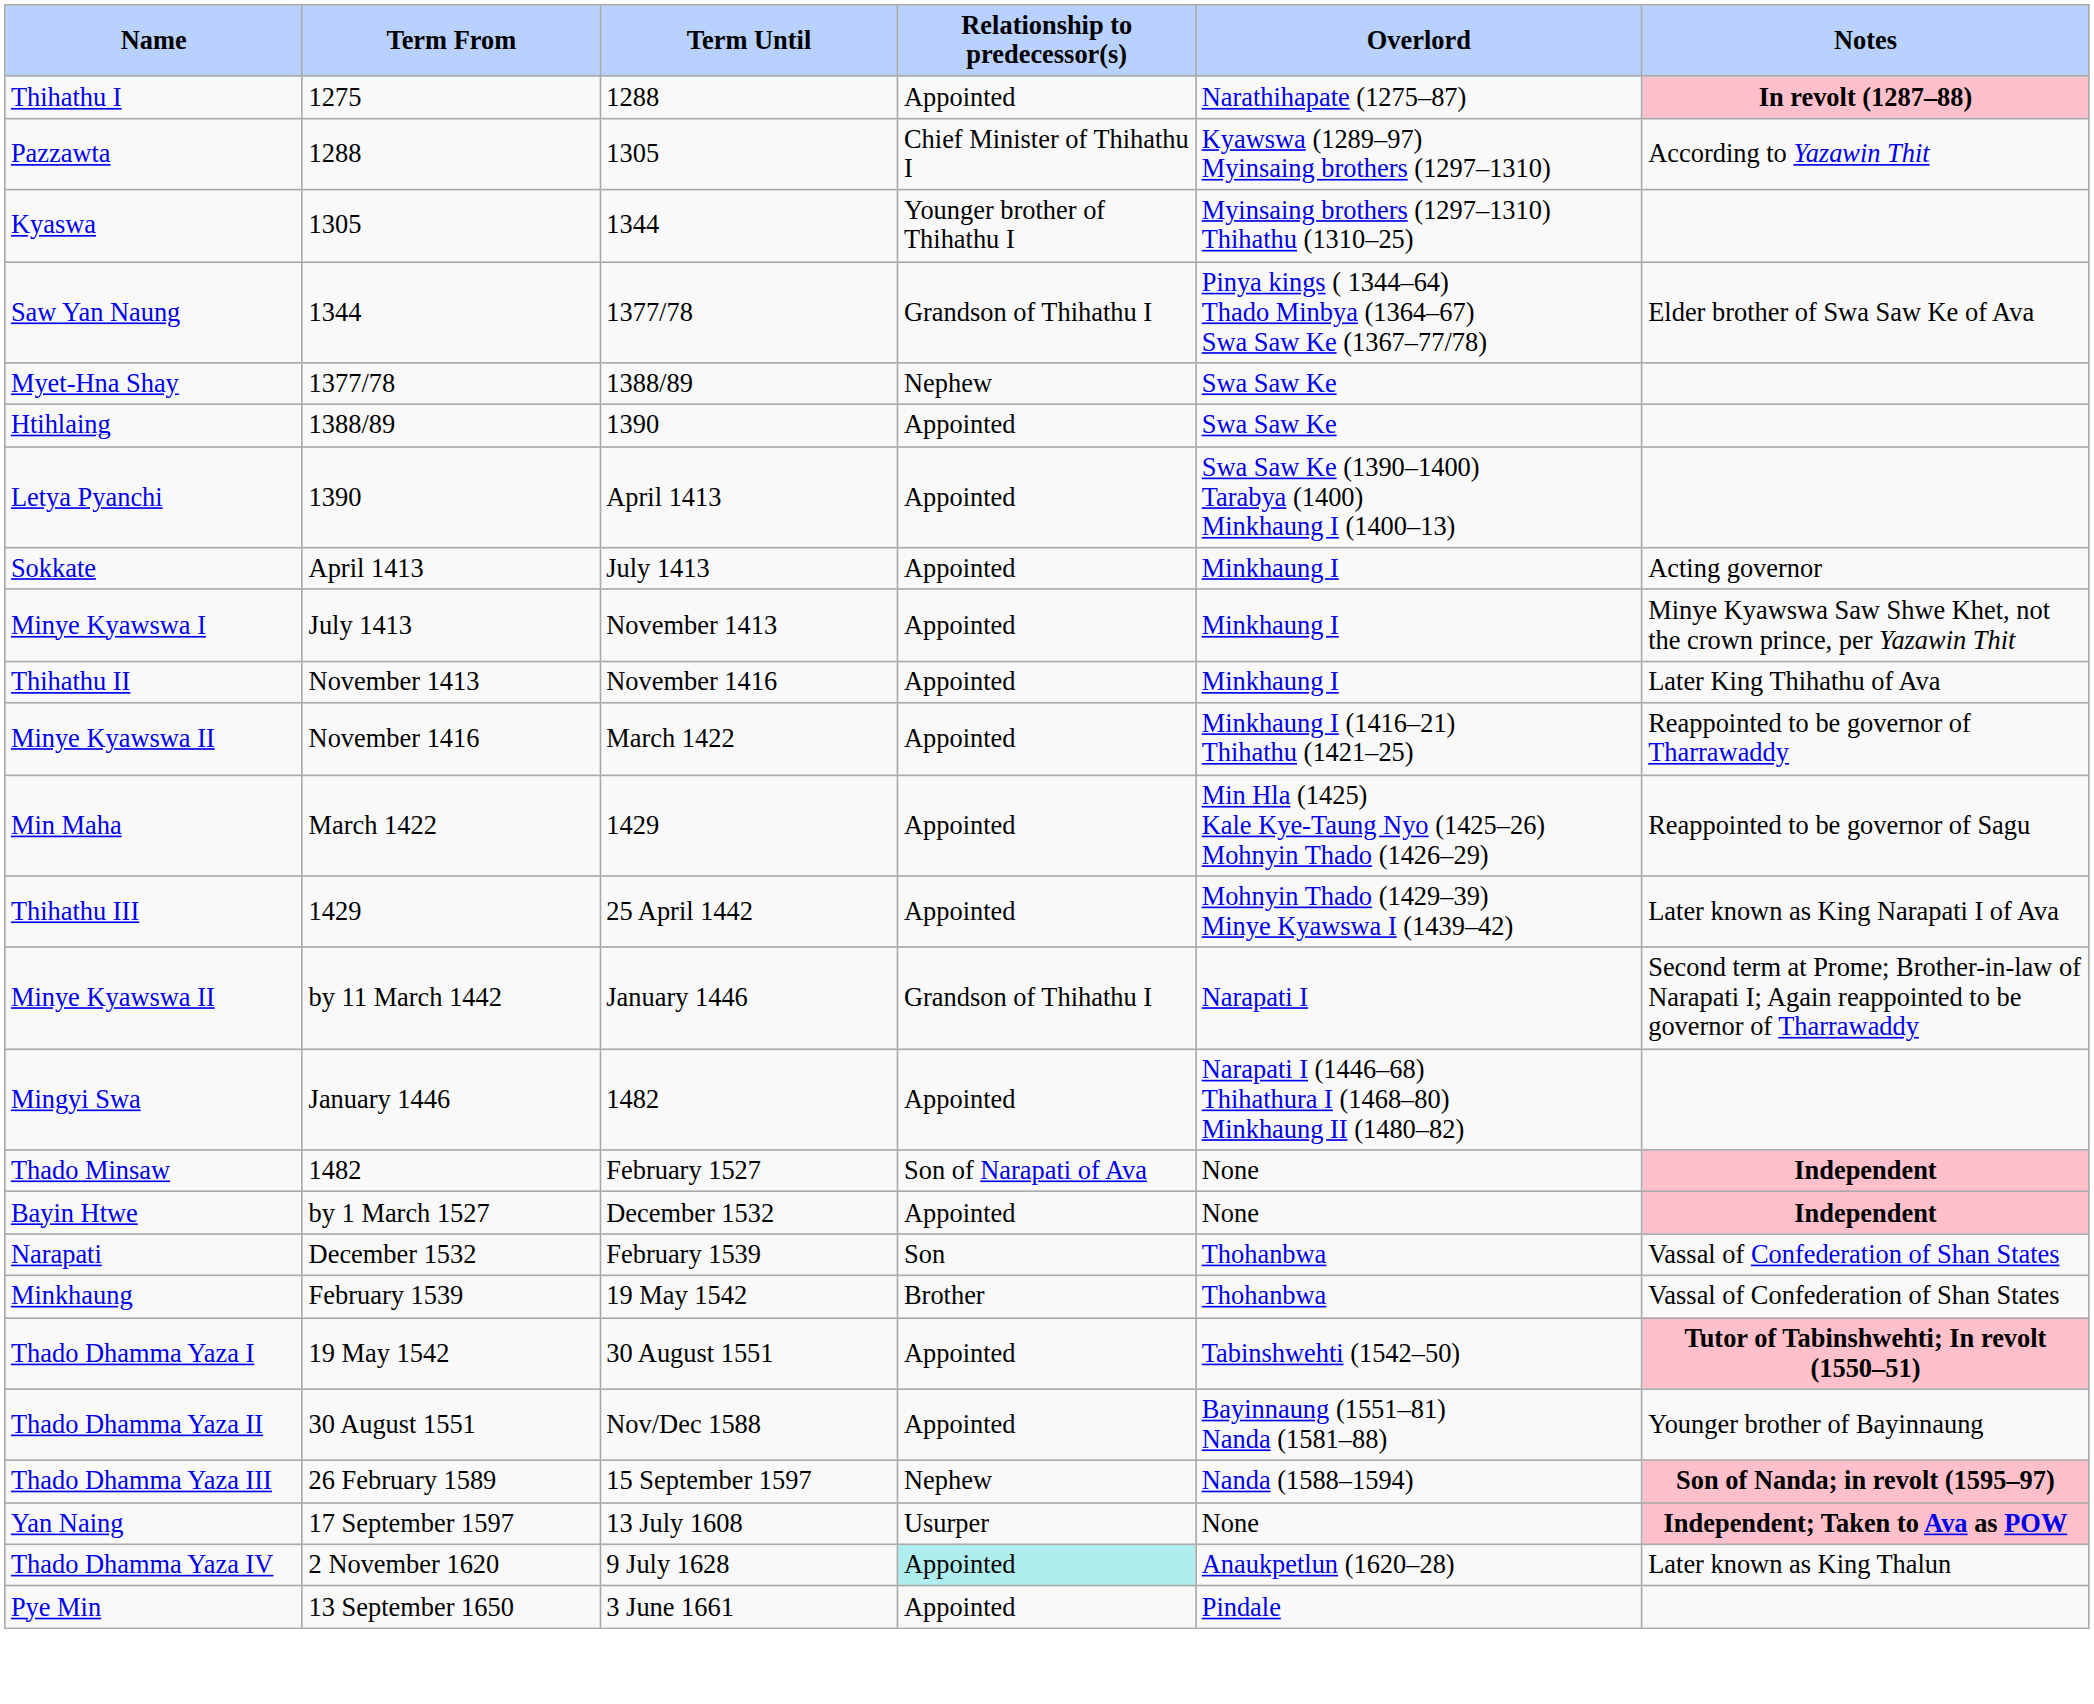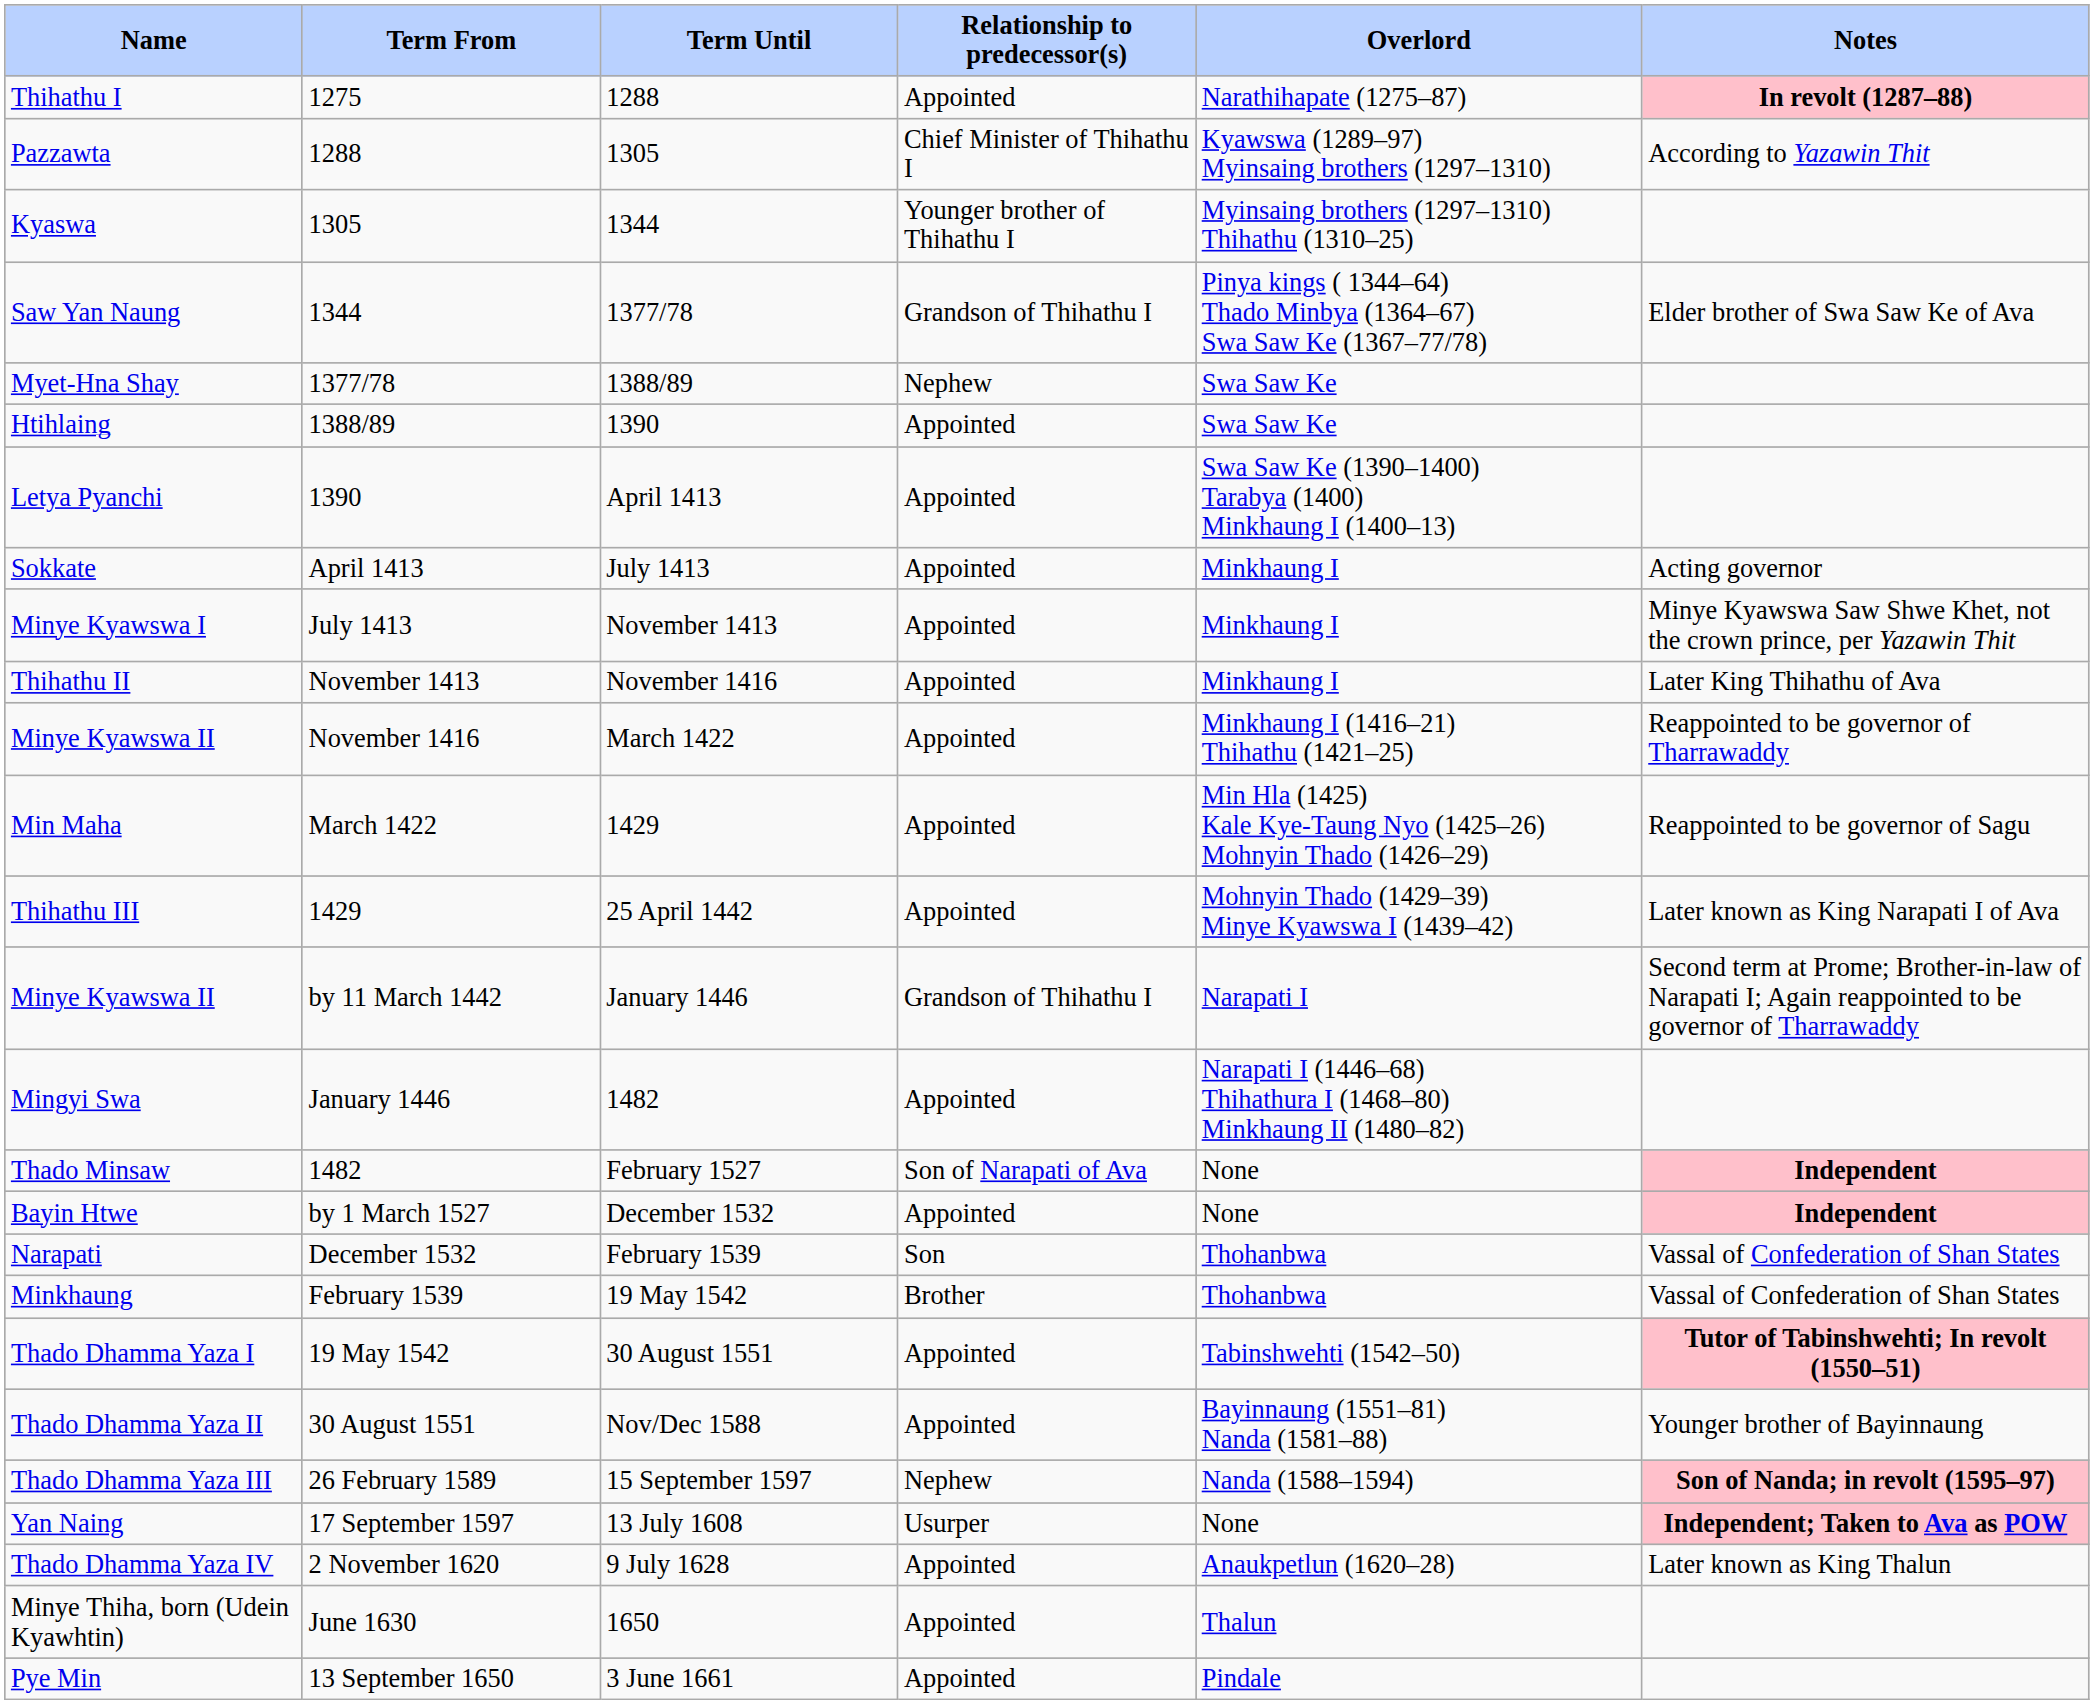2 November 1620 | Relationship to predecessor(s): paleturquoise background -> no background
+ row: Minye Thiha, born (Udein Kyawhtin) | June 1630 | 1650 | Appointed | Thalun
